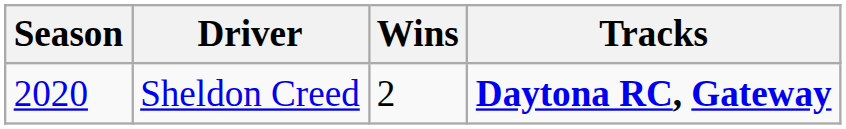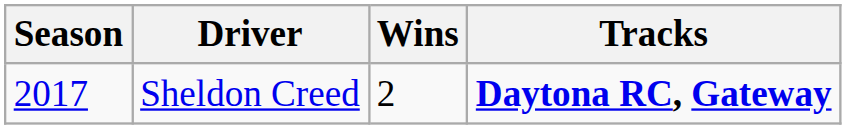Sheldon Creed | Season: 2020 -> 2017
